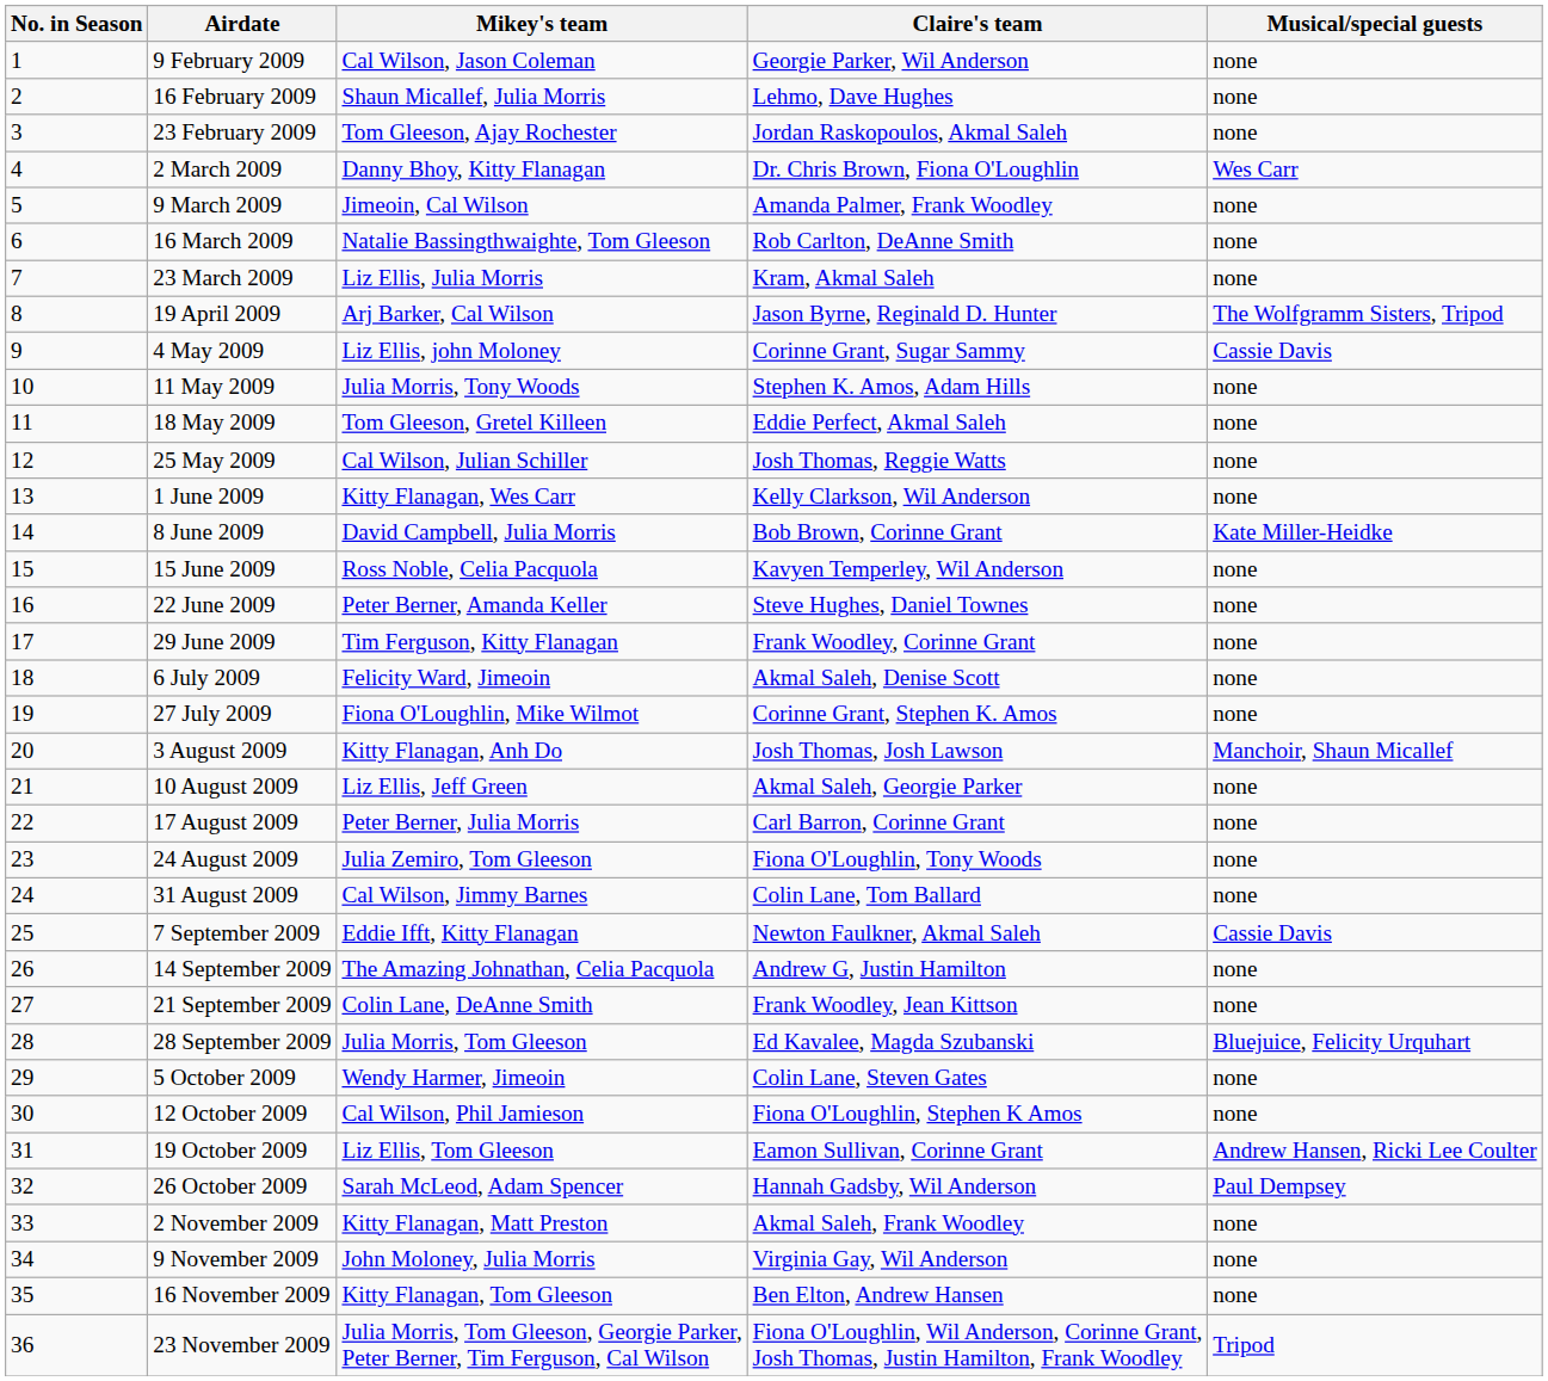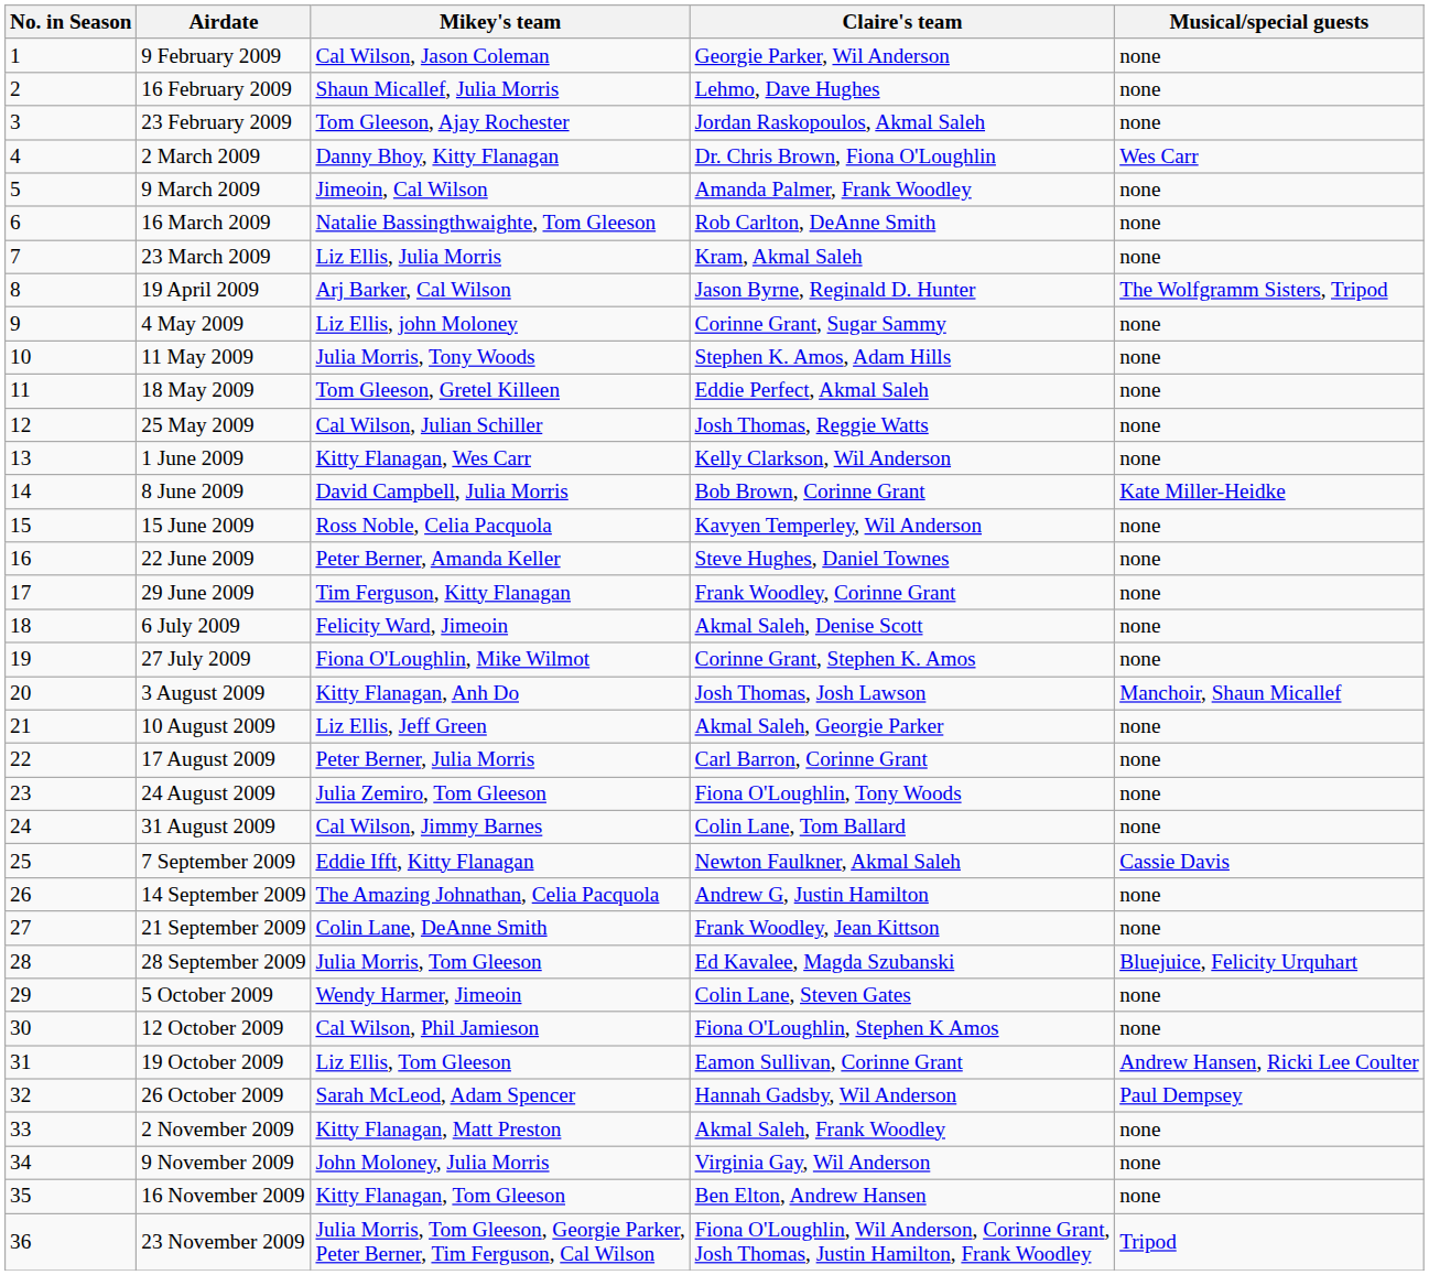4 May 2009 | Musical/special guests: Cassie Davis -> none
